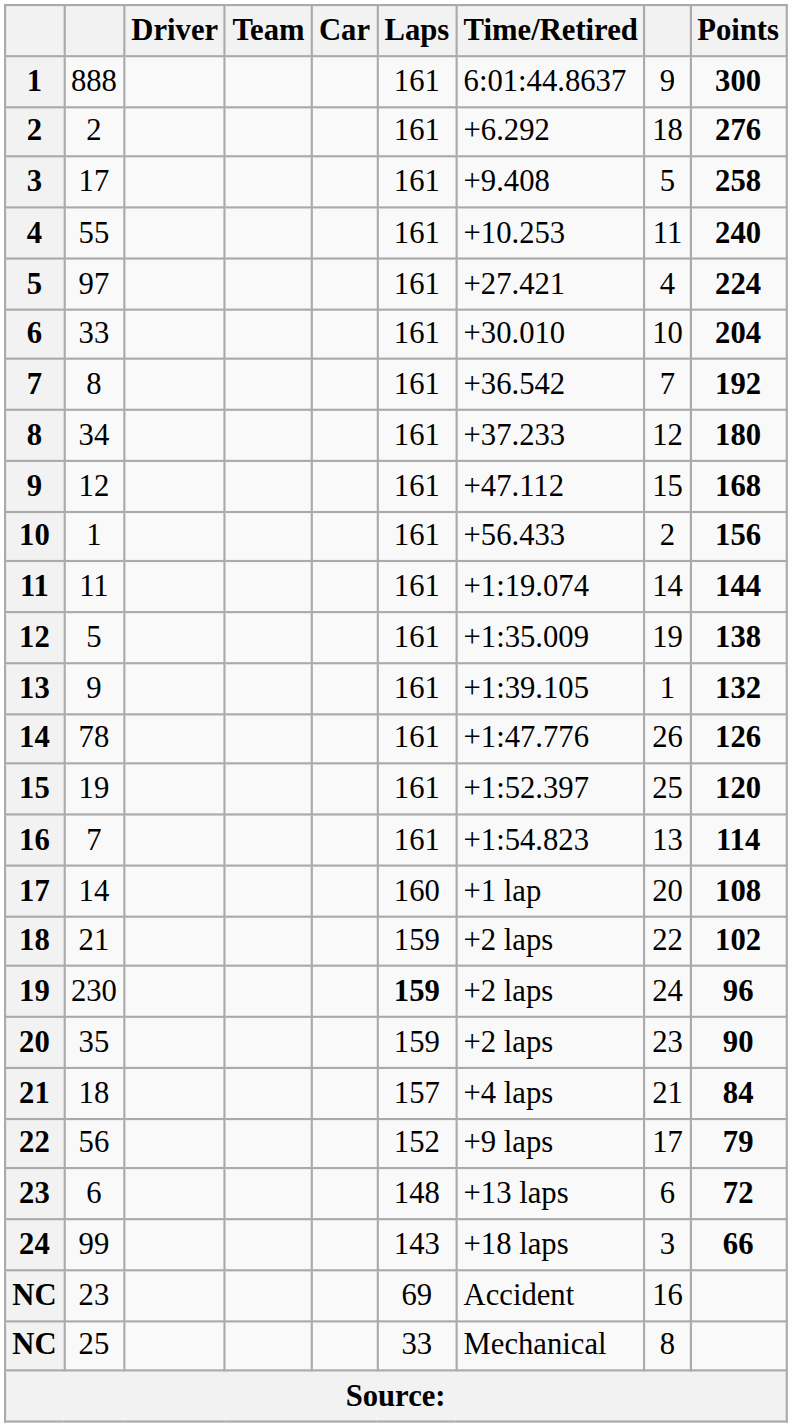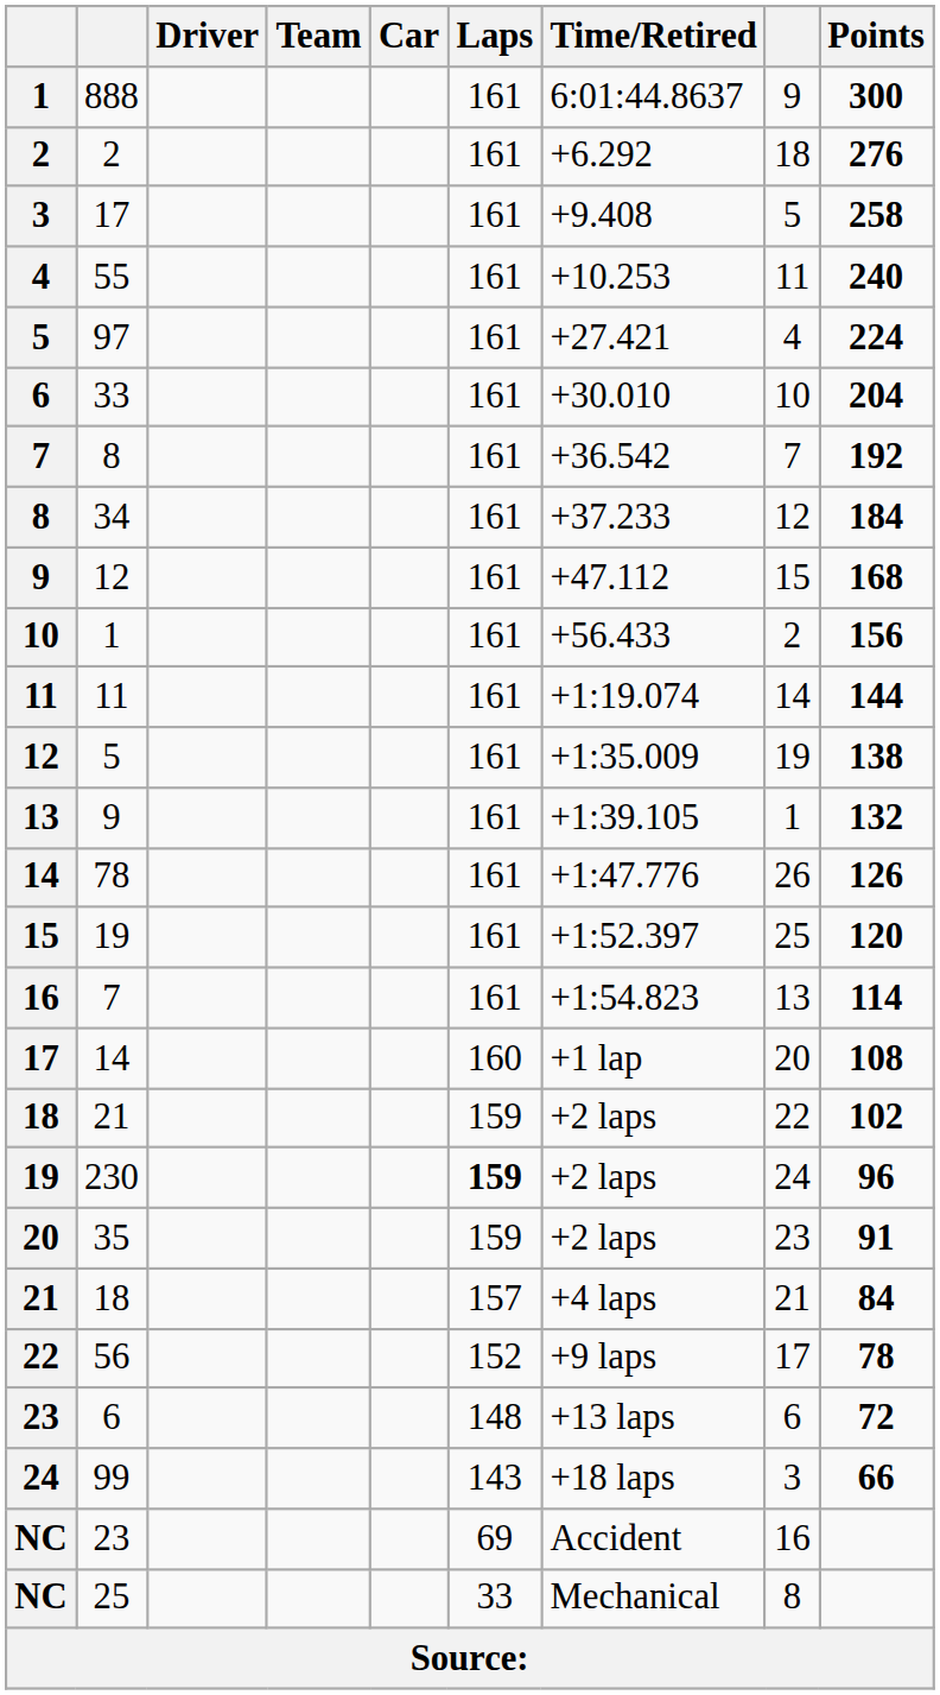34 | Points: 180 -> 184
35 | Points: 90 -> 91
56 | Points: 79 -> 78
